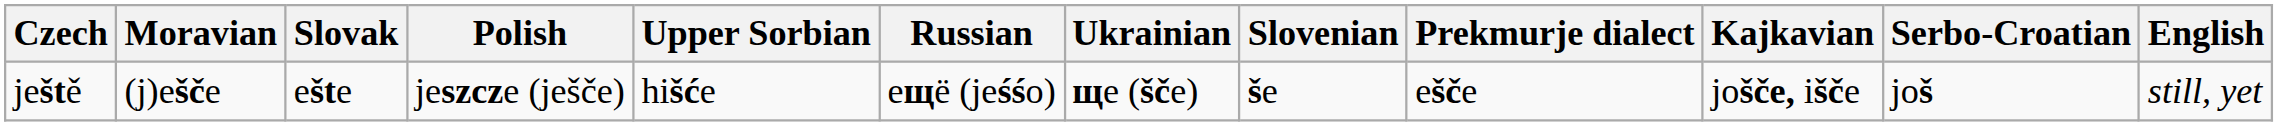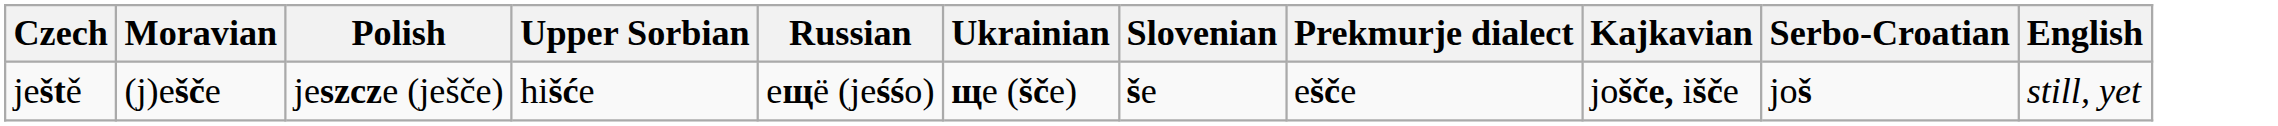- column: Slovak | ešte
